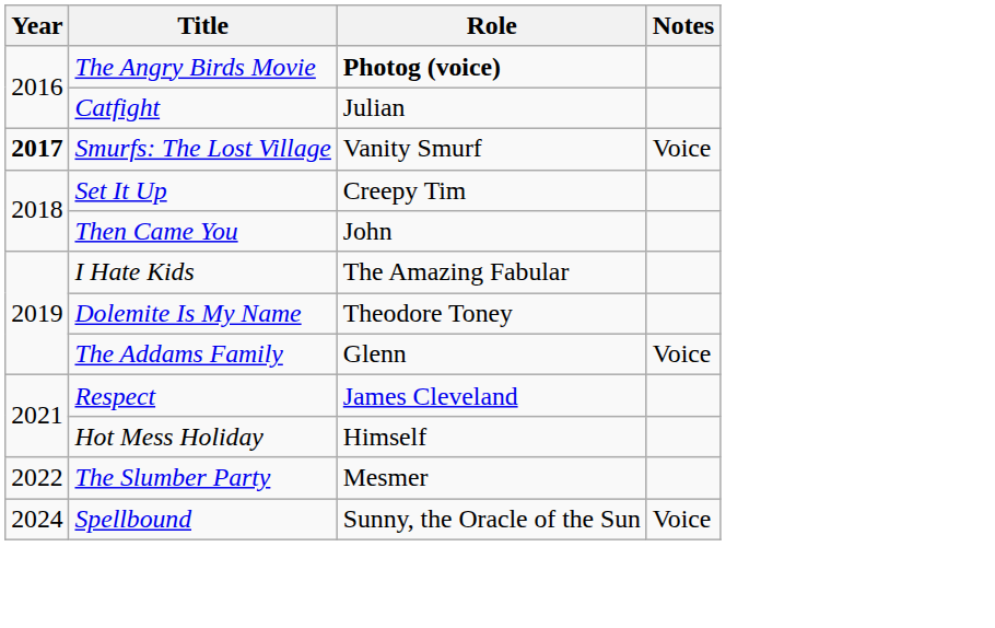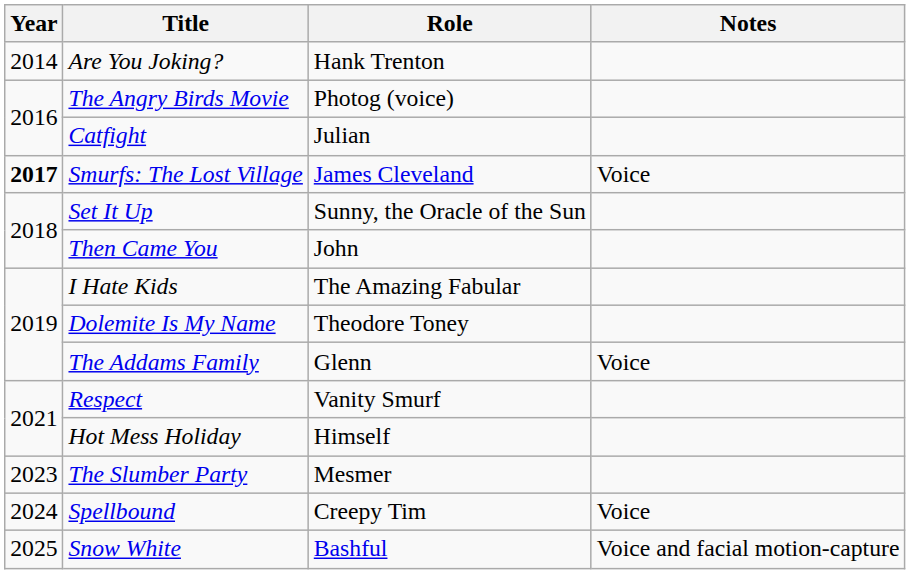+ row: 2014 | Are You Joking? | Hank Trenton
The Angry Birds Movie | Role: bold -> normal
Smurfs: The Lost Village | Role: Vanity Smurf -> James Cleveland
Set It Up | Role: Creepy Tim -> Sunny, the Oracle of the Sun
Respect | Role: James Cleveland -> Vanity Smurf
The Slumber Party | Year: 2022 -> 2023
Spellbound | Role: Sunny, the Oracle of the Sun -> Creepy Tim
+ row: 2025 | Snow White | Bashful | Voice and facial motion-capture
